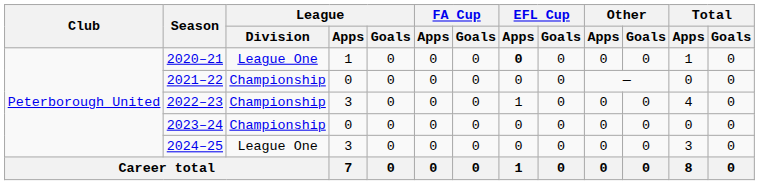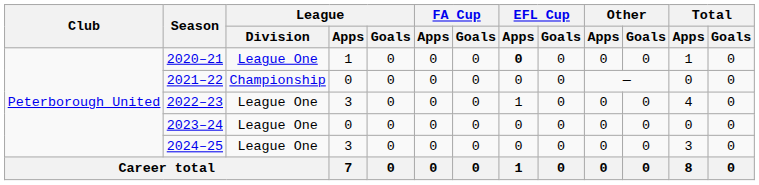2022–23 | League / Division: Championship -> League One
2023–24 | League / Division: Championship -> League One
